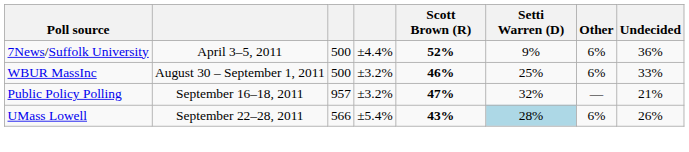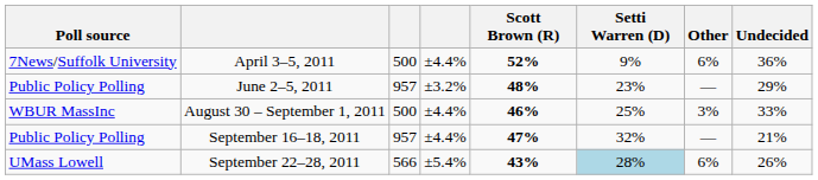+ row: Public Policy Polling | June 2–5, 2011 | 957 | ±3.2% | 48% | 23% | — | 29%
August 30 – September 1, 2011 | column 4: ±3.2% -> ±4.4%
August 30 – September 1, 2011 | Other: 6% -> 3%
September 16–18, 2011 | column 4: ±3.2% -> ±4.4%
